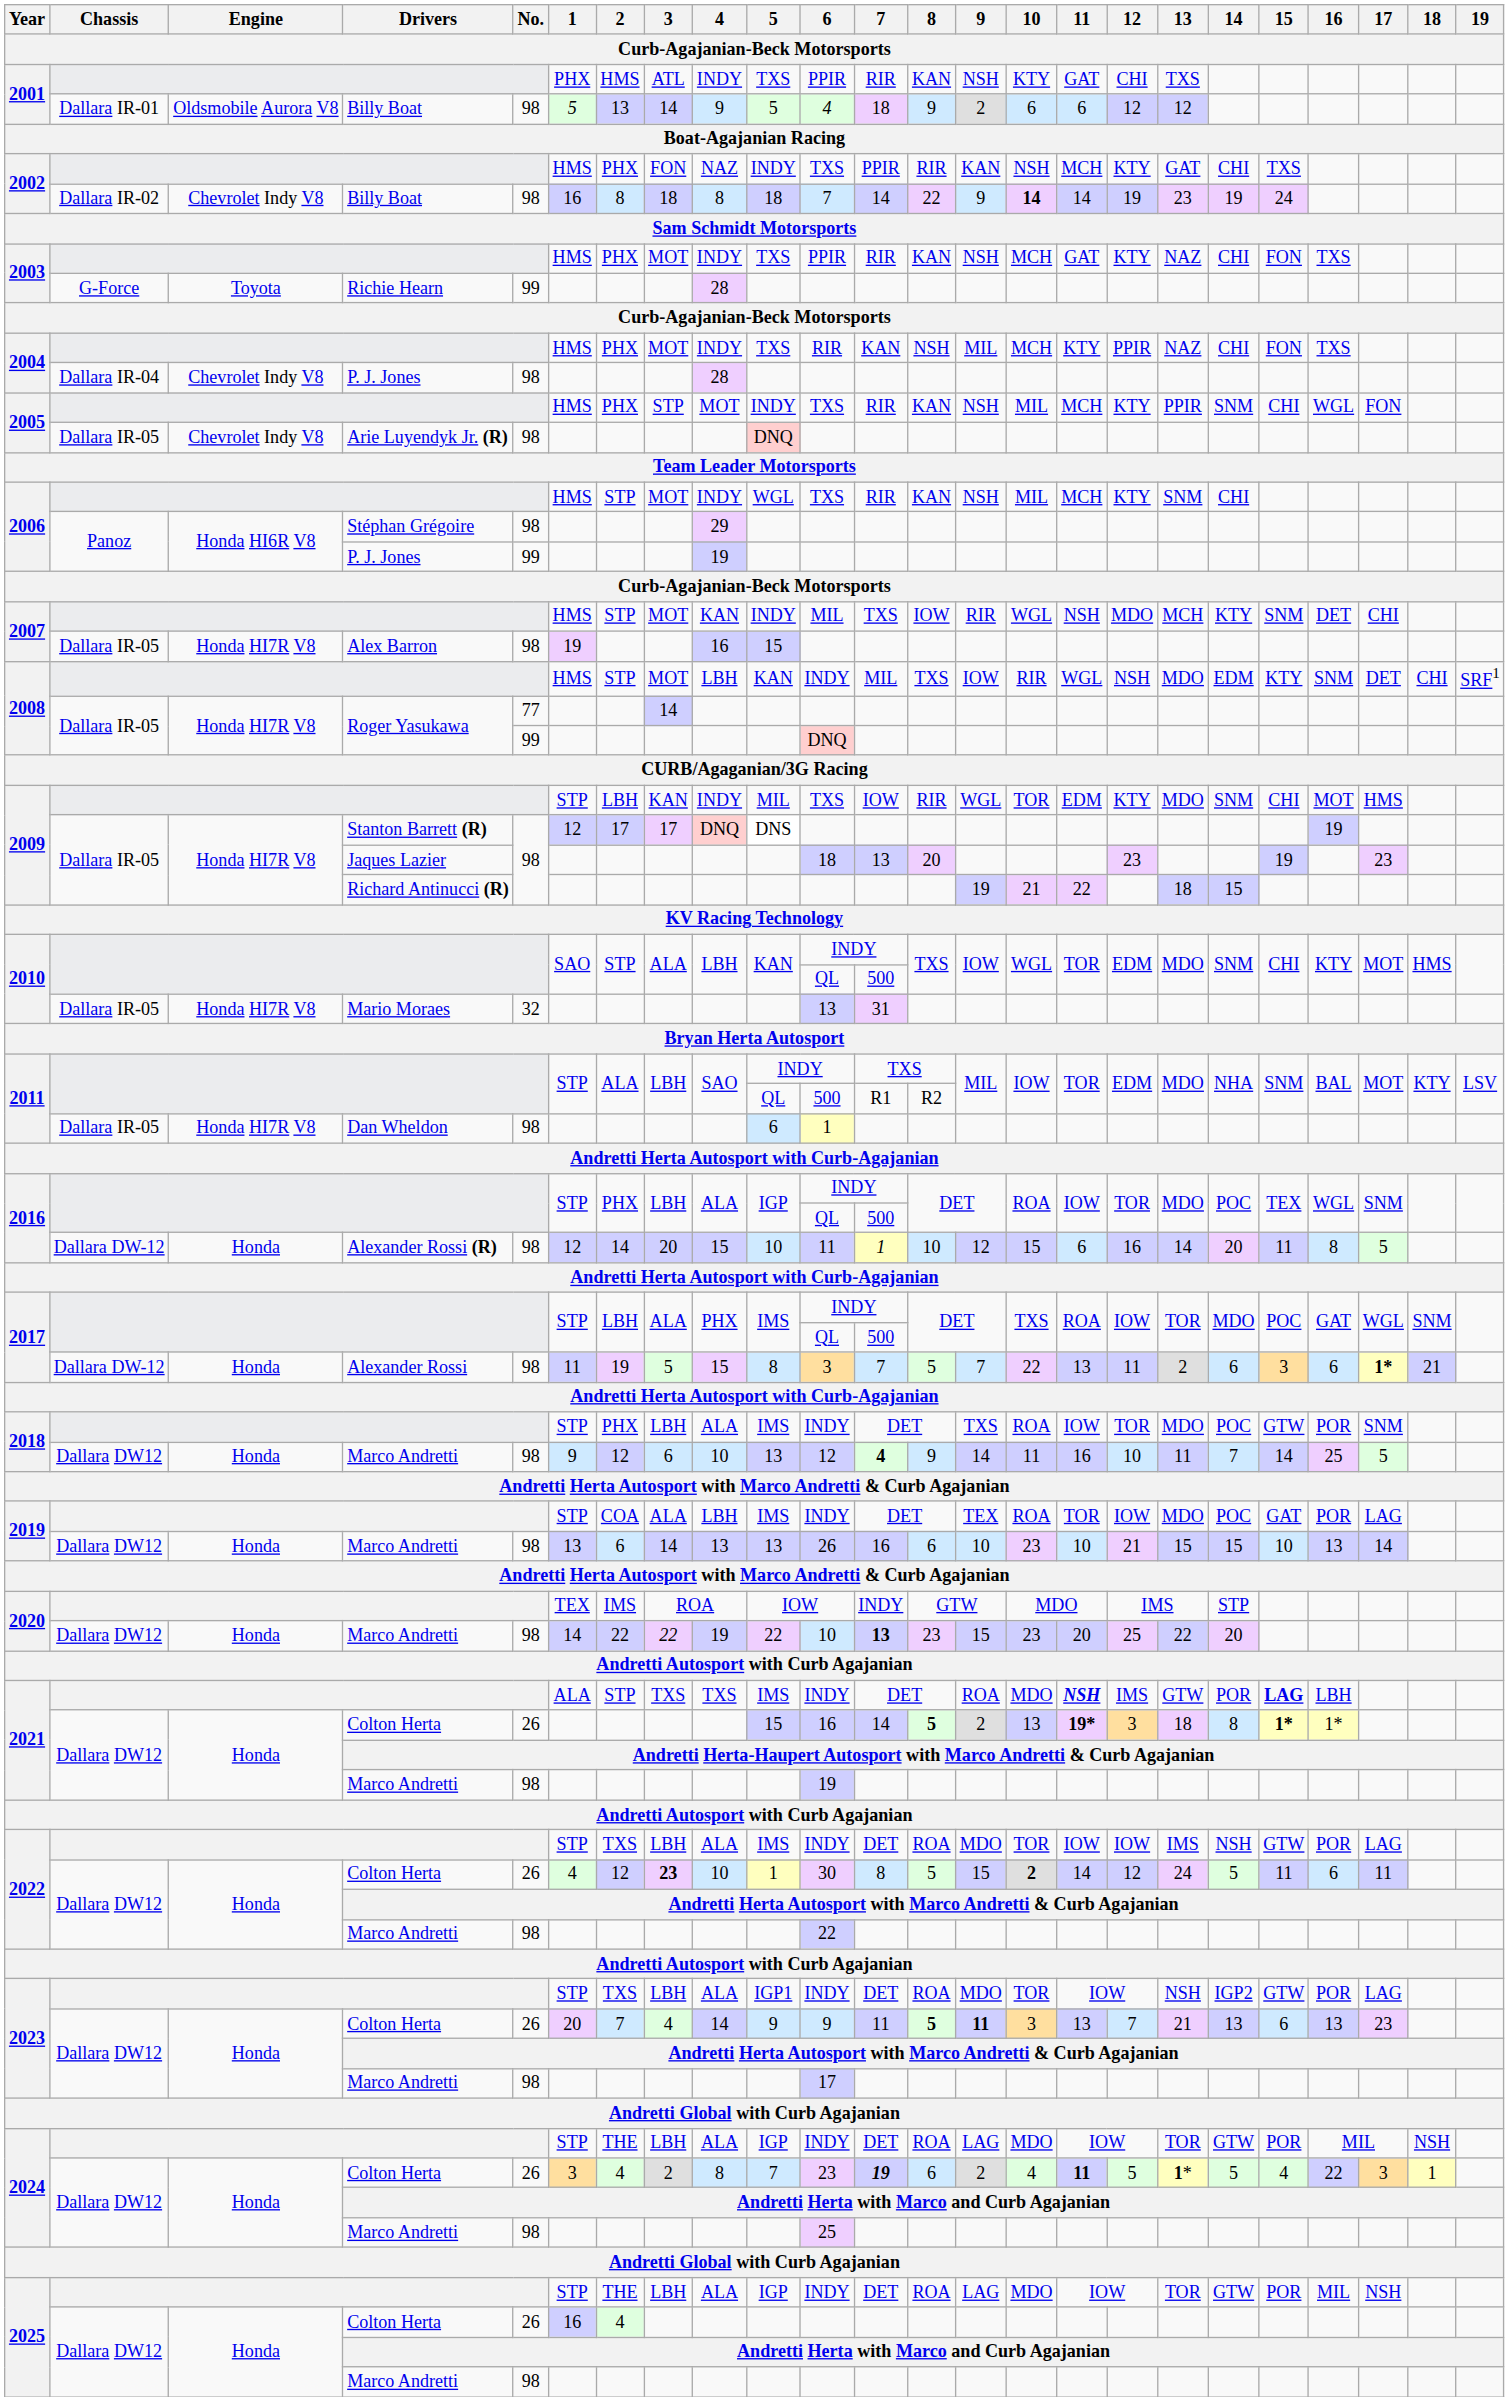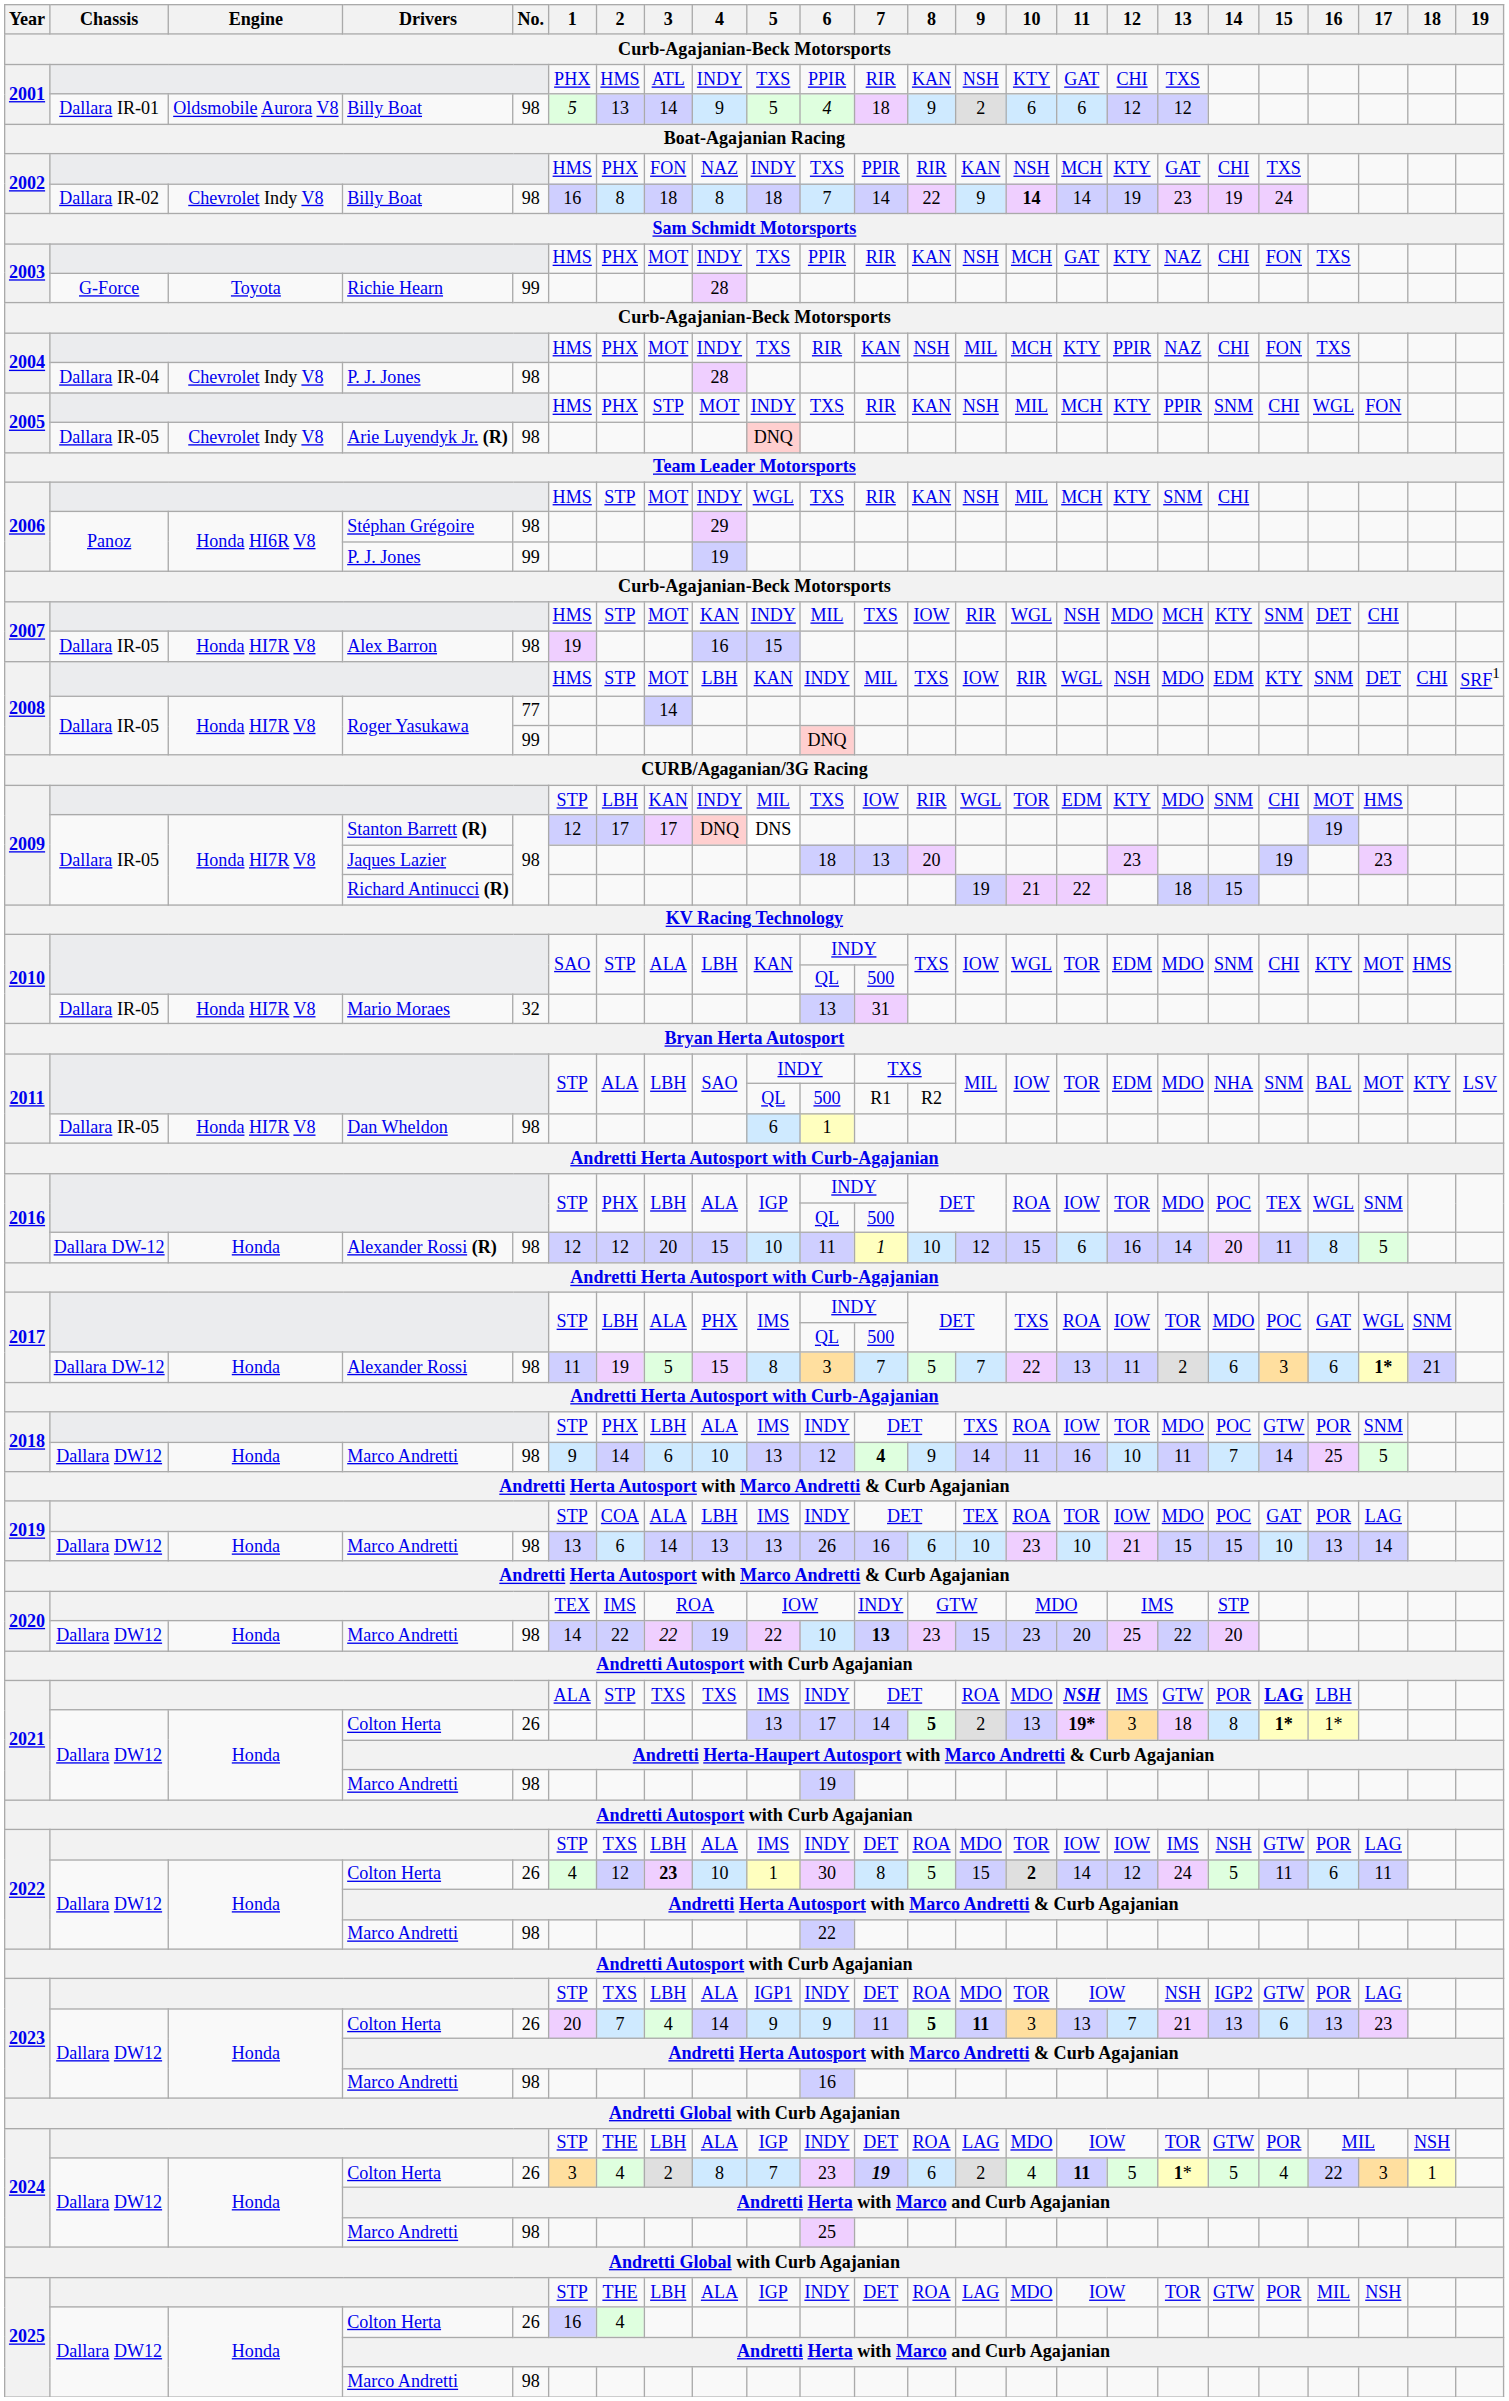2016 / Alexander Rossi (R) | 2: 14 -> 12
2018 / Marco Andretti | 2: 12 -> 14
2021 / Colton Herta | 5: 15 -> 13
2021 / Colton Herta | 6: 16 -> 17
2023 / Marco Andretti | 6: 17 -> 16
